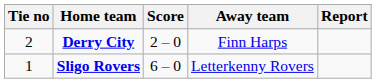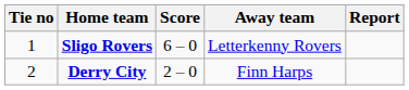rows swapped: Sligo Rovers <-> Derry City
